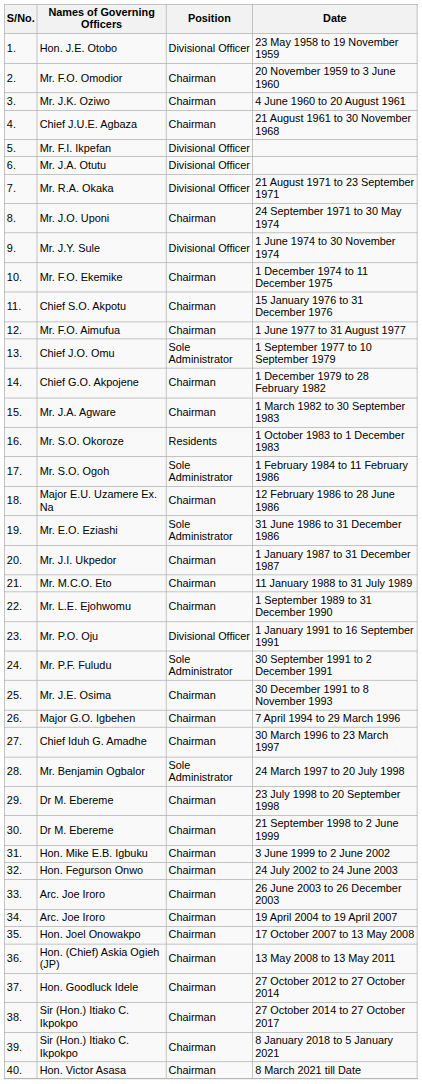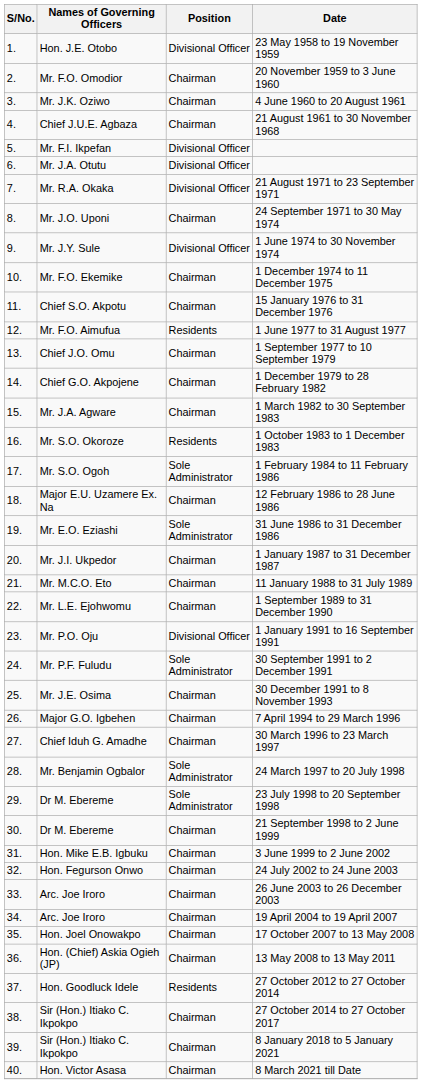1 June 1977 to 31 August 1977 | Position: Chairman -> Residents
1 September 1977 to 10 September 1979 | Position: Sole Administrator -> Chairman
23 July 1998 to 20 September 1998 | Position: Chairman -> Sole Administrator
27 October 2012 to 27 October 2014 | Position: Chairman -> Residents
